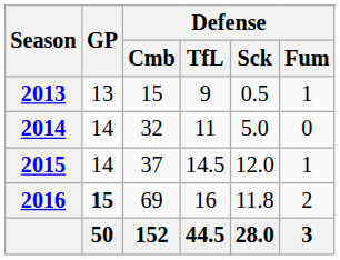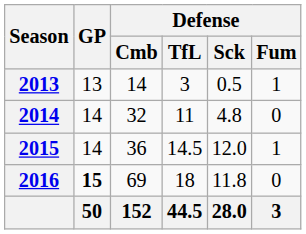2013 | Defense / Cmb: 15 -> 14
2013 | Defense / TfL: 9 -> 3
2014 | Defense / Sck: 5.0 -> 4.8
2015 | Defense / Cmb: 37 -> 36
2016 | Defense / TfL: 16 -> 18
2016 | Defense / Fum: 2 -> 0
